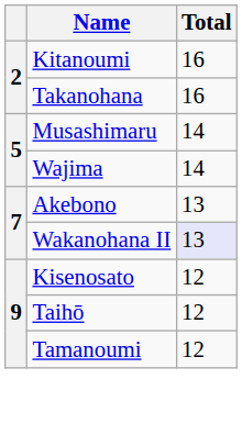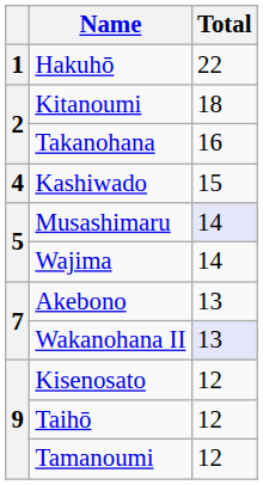+ row: 1 | Hakuhō | 22
Kitanoumi | Total: 16 -> 18
+ row: 4 | Kashiwado | 15
Musashimaru | Total: no background -> lavender background
